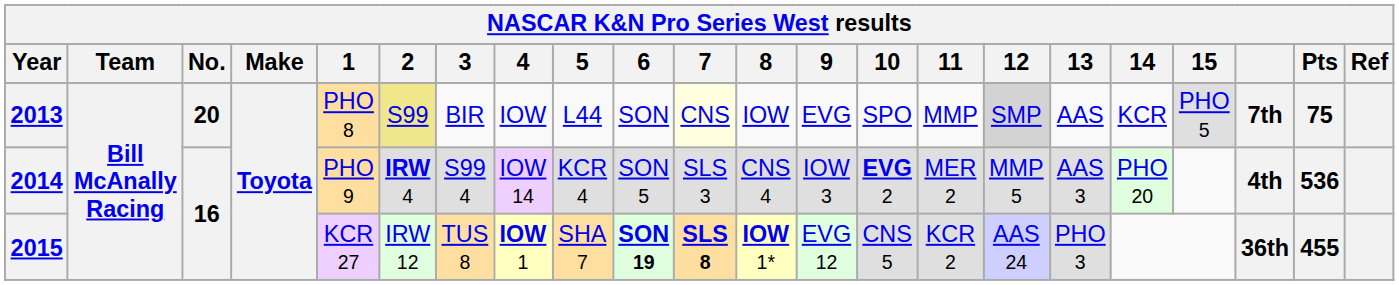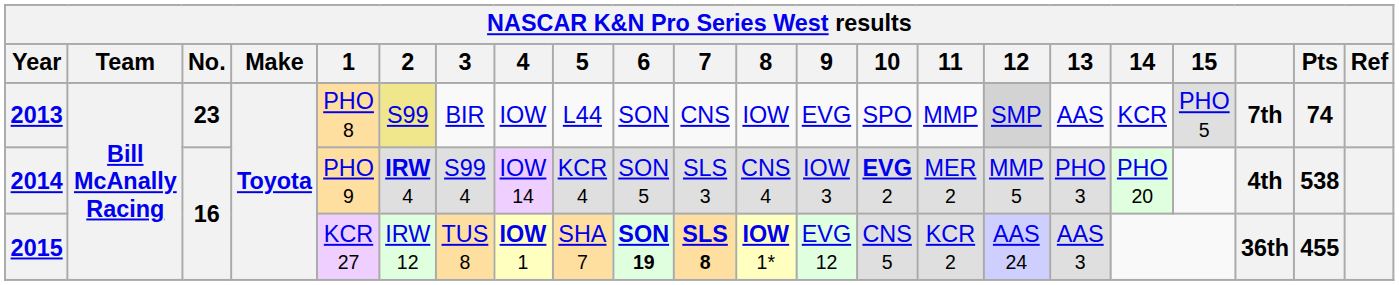2013 | No.: 20 -> 23
2013 | 7: lightyellow background -> no background
2013 | Pts: 75 -> 74
2014 | 13: AAS 3 -> PHO 3
2014 | Pts: 536 -> 538
2015 | 13: PHO 3 -> AAS 3
